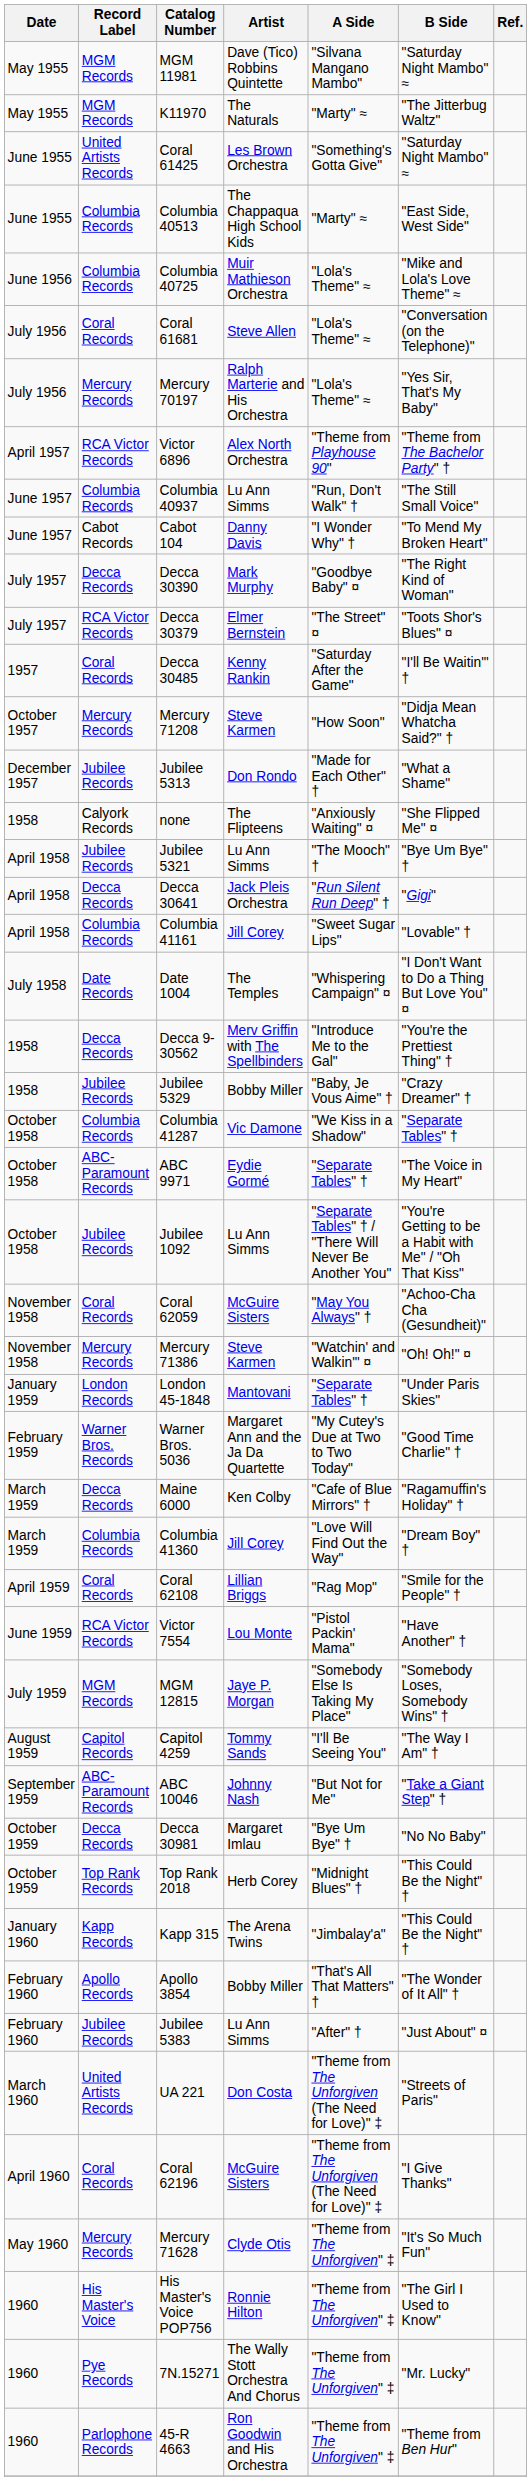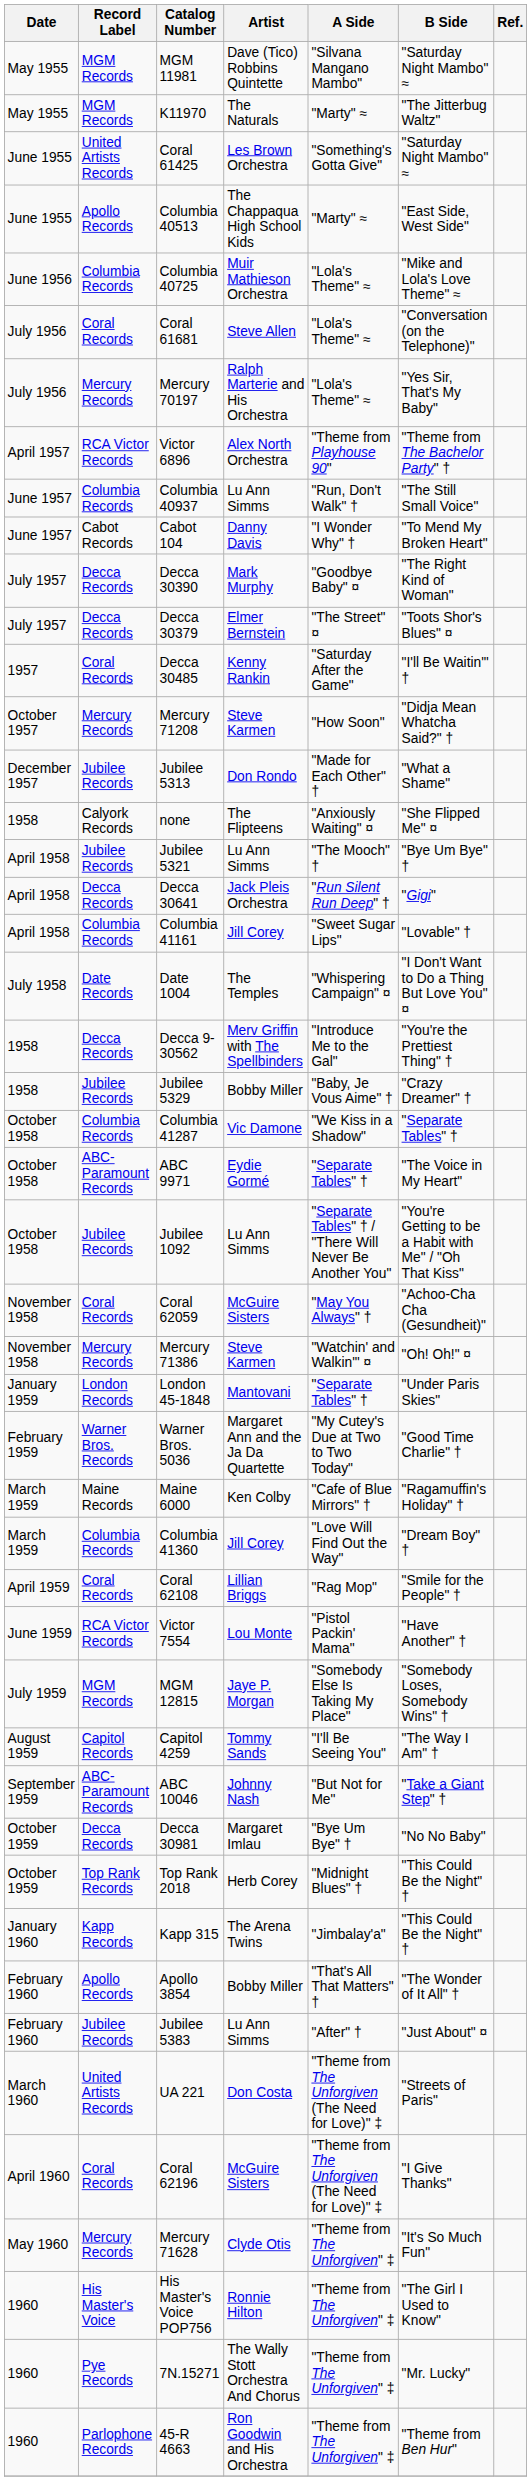Columbia 40513 | Record Label: Columbia Records -> Apollo Records
Decca 30379 | Record Label: RCA Victor Records -> Decca Records
Maine 6000 | Record Label: Decca Records -> Maine Records
